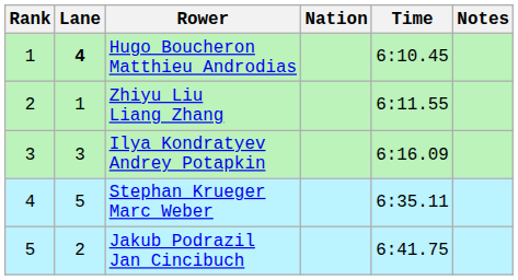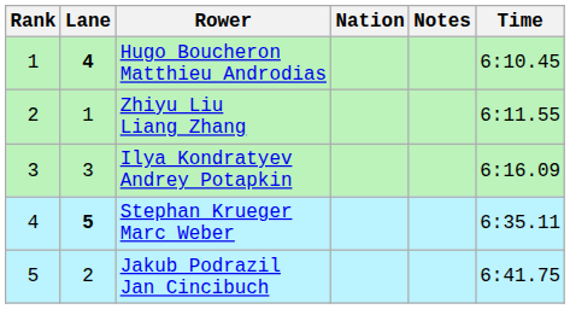columns swapped: Time <-> Notes
Stephan Krueger Marc Weber | Lane: normal -> bold
